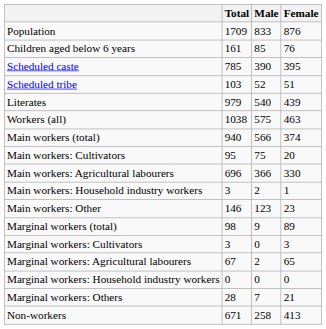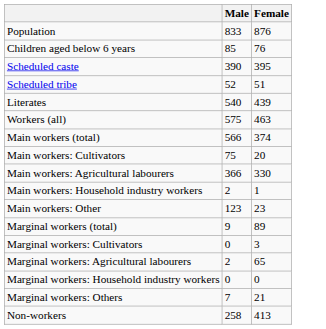- column: Total | 1709 | 161 | 785 | 103 | 979 | 1038 | 940 | 95 | 696 | 3 | 146 | 98 | 3 | 67 | 0 | 28 | 671
